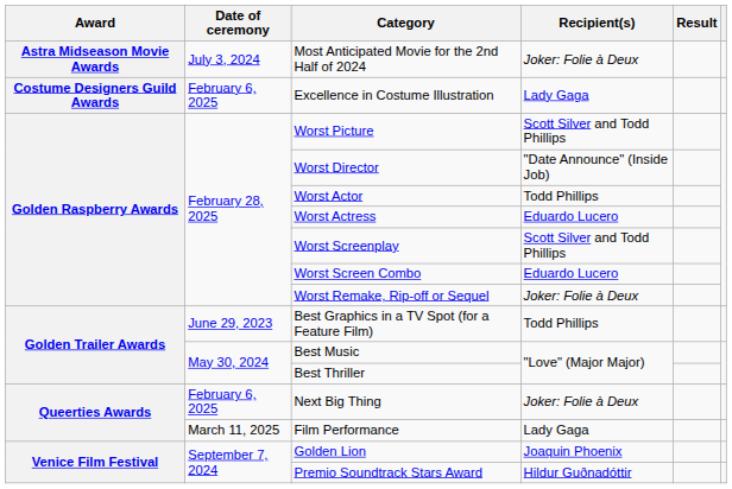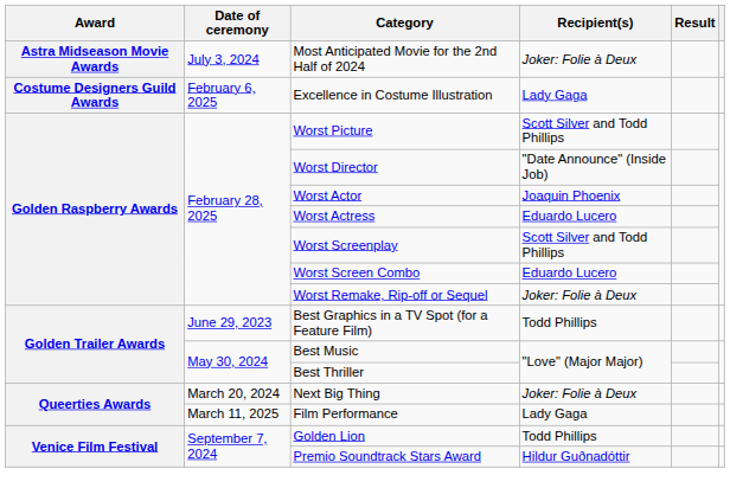Worst Actor | Recipient(s): Todd Phillips -> Joaquin Phoenix
Next Big Thing | Date of ceremony: February 6, 2025 -> March 20, 2024
Golden Lion | Recipient(s): Joaquin Phoenix -> Todd Phillips
